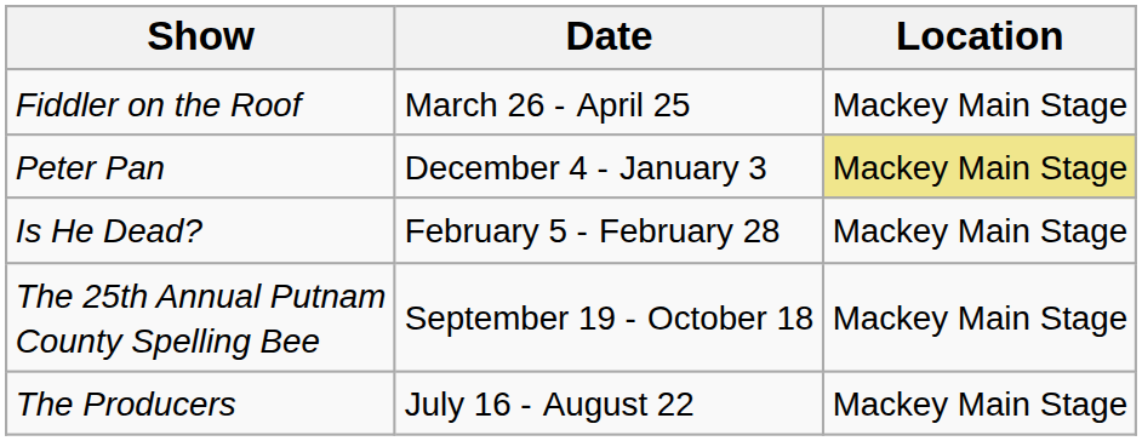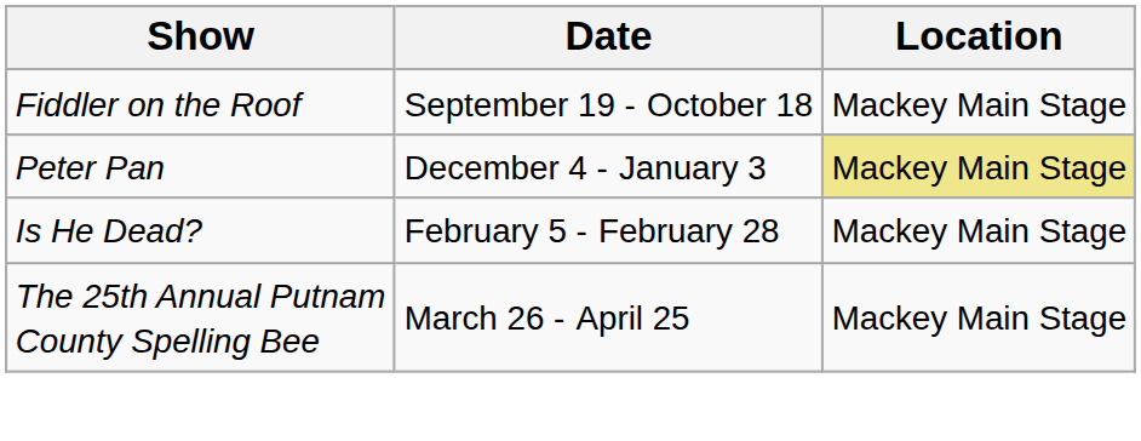Fiddler on the Roof | Date: March 26 - April 25 -> September 19 - October 18
The 25th Annual Putnam County Spelling Bee | Date: September 19 - October 18 -> March 26 - April 25
- row: The Producers | July 16 - August 22 | Mackey Main Stage
